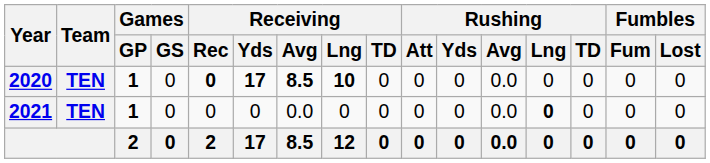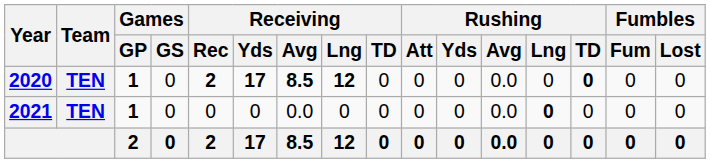2020 | Receiving / Rec: 0 -> 2
2020 | Receiving / Lng: 10 -> 12
2020 | Rushing / TD: normal -> bold
